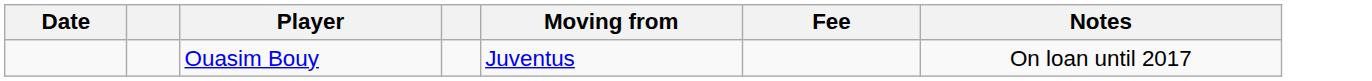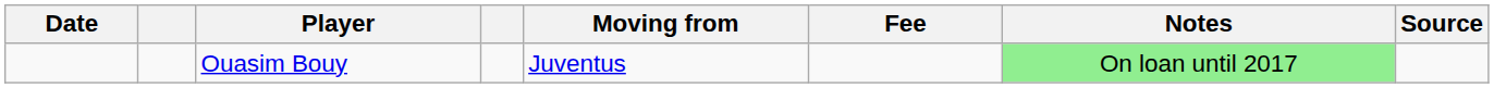+ column: Source
Ouasim Bouy | Notes: no background -> lightgreen background
